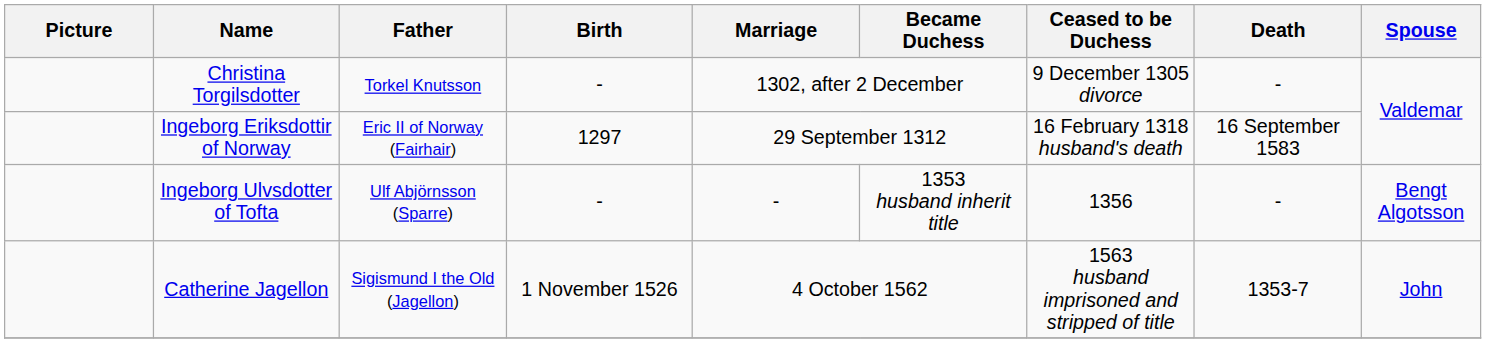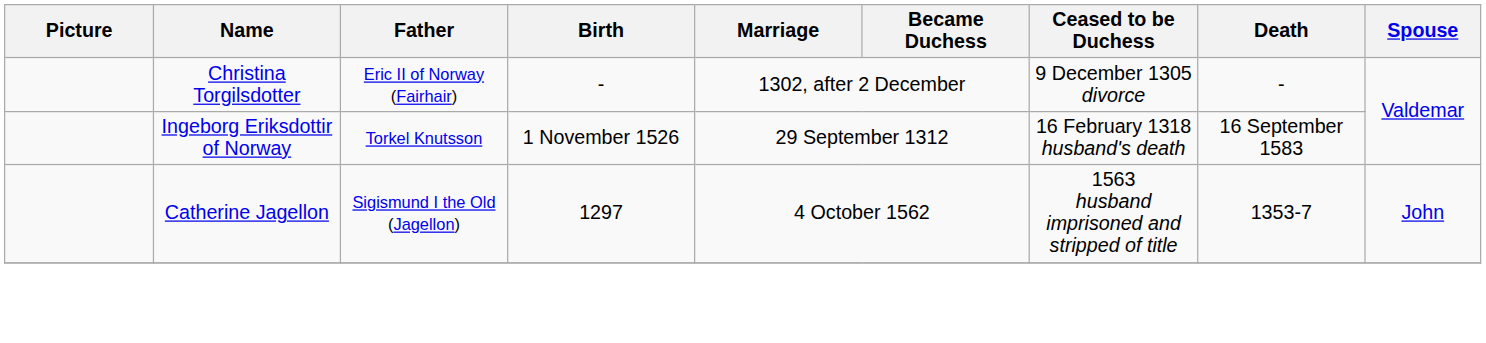Christina Torgilsdotter | Father: Torkel Knutsson -> Eric II of Norway (Fairhair)
Ingeborg Eriksdottir of Norway | Father: Eric II of Norway (Fairhair) -> Torkel Knutsson
Ingeborg Eriksdottir of Norway | Birth: 1297 -> 1 November 1526
- row: Ingeborg Ulvsdotter of Tofta | Ulf Abjörnsson (Sparre) | - | - | 1353 husband inherit title | 1356 | - | Bengt Algotsson
Catherine Jagellon | Birth: 1 November 1526 -> 1297
